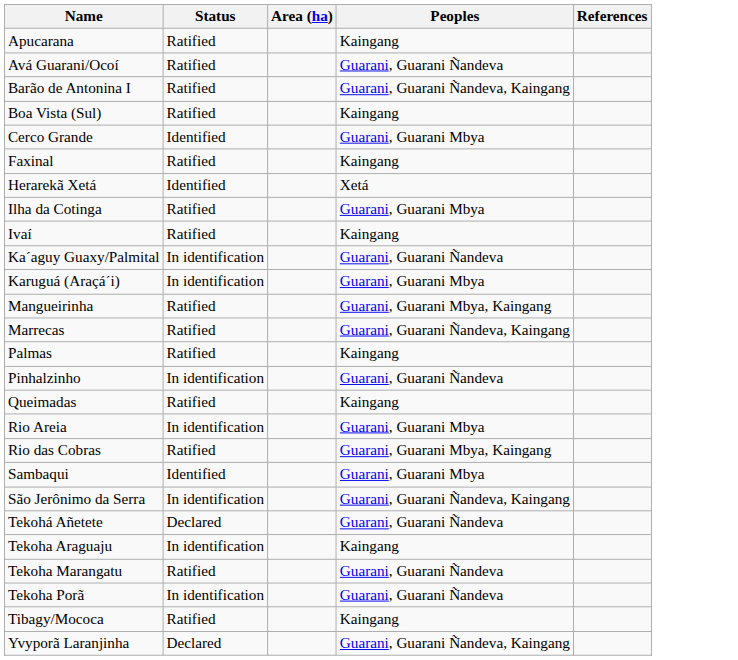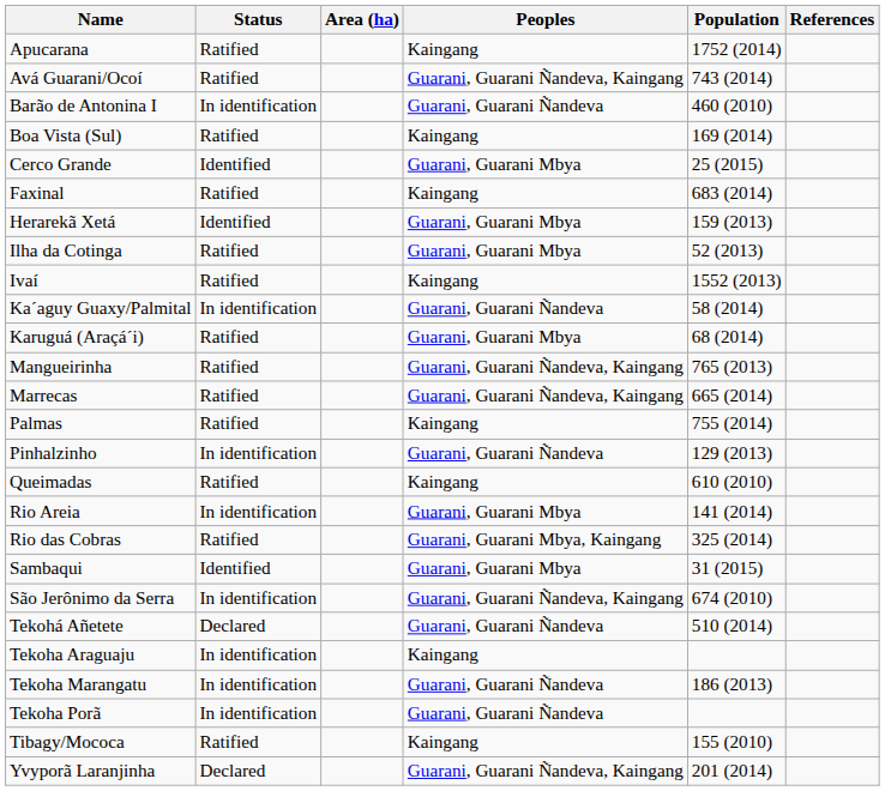+ column: Population | 1752 (2014) | 743 (2014) | 460 (2010) | 169 (2014) | 25 (2015) | 683 (2014) | 159 (2013) | 52 (2013) | 1552 (2013) | 58 (2014) | 68 (2014) | 765 (2013) | 665 (2014) | 755 (2014) | 129 (2013) | 610 (2010) | 141 (2014) | 325 (2014) | 31 (2015) | 674 (2010) | 510 (2014) | 186 (2013) | 155 (2010) | 201 (2014)
Avá Guarani/Ocoí | Peoples: Guarani, Guarani Ñandeva -> Guarani, Guarani Ñandeva, Kaingang
Barão de Antonina I | Status: Ratified -> In identification
Barão de Antonina I | Peoples: Guarani, Guarani Ñandeva, Kaingang -> Guarani, Guarani Ñandeva
Herarekã Xetá | Peoples: Xetá -> Guarani, Guarani Mbya
Karuguá (Araçá´i) | Status: In identification -> Ratified
Mangueirinha | Peoples: Guarani, Guarani Mbya, Kaingang -> Guarani, Guarani Ñandeva, Kaingang
Tekoha Marangatu | Status: Ratified -> In identification
